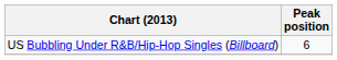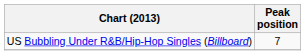US Bubbling Under R&B/Hip-Hop Singles (Billboard) | Peak position: 6 -> 7
